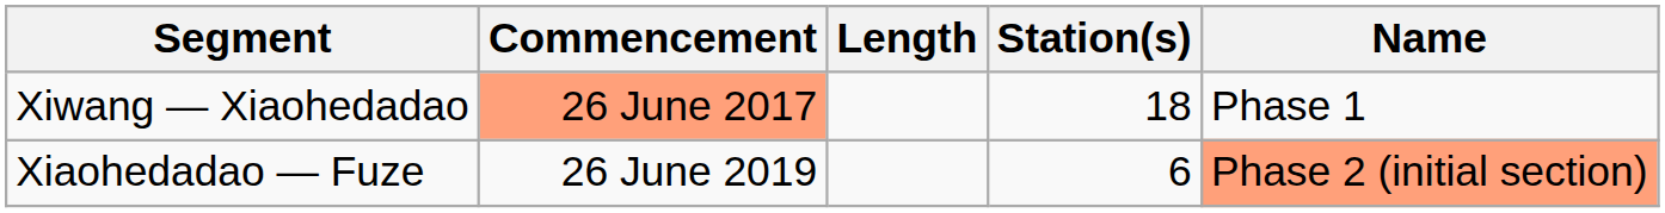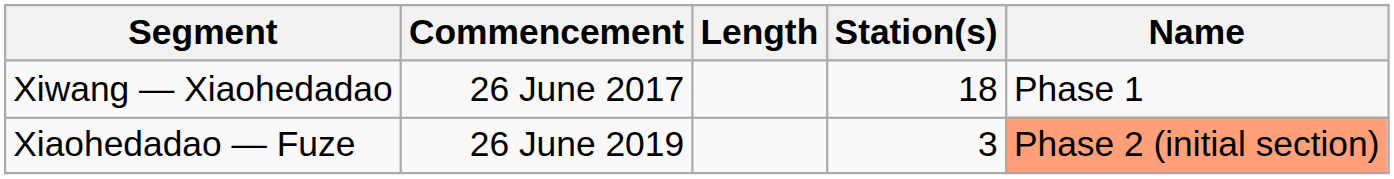Xiwang — Xiaohedadao | Commencement: lightsalmon background -> no background
Xiaohedadao — Fuze | Station(s): 6 -> 3
